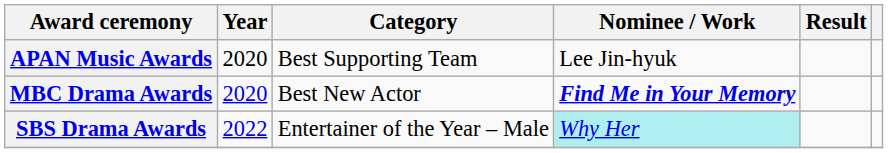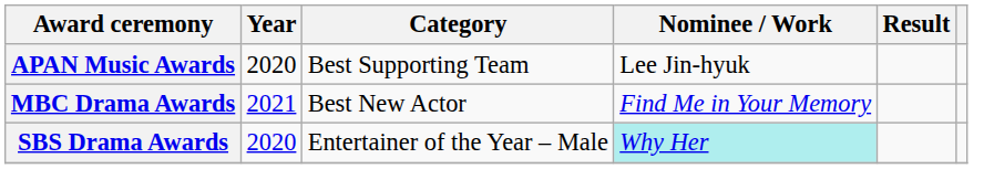MBC Drama Awards | Year: 2020 -> 2021
MBC Drama Awards | Nominee / Work: bold -> normal
SBS Drama Awards | Year: 2022 -> 2020
